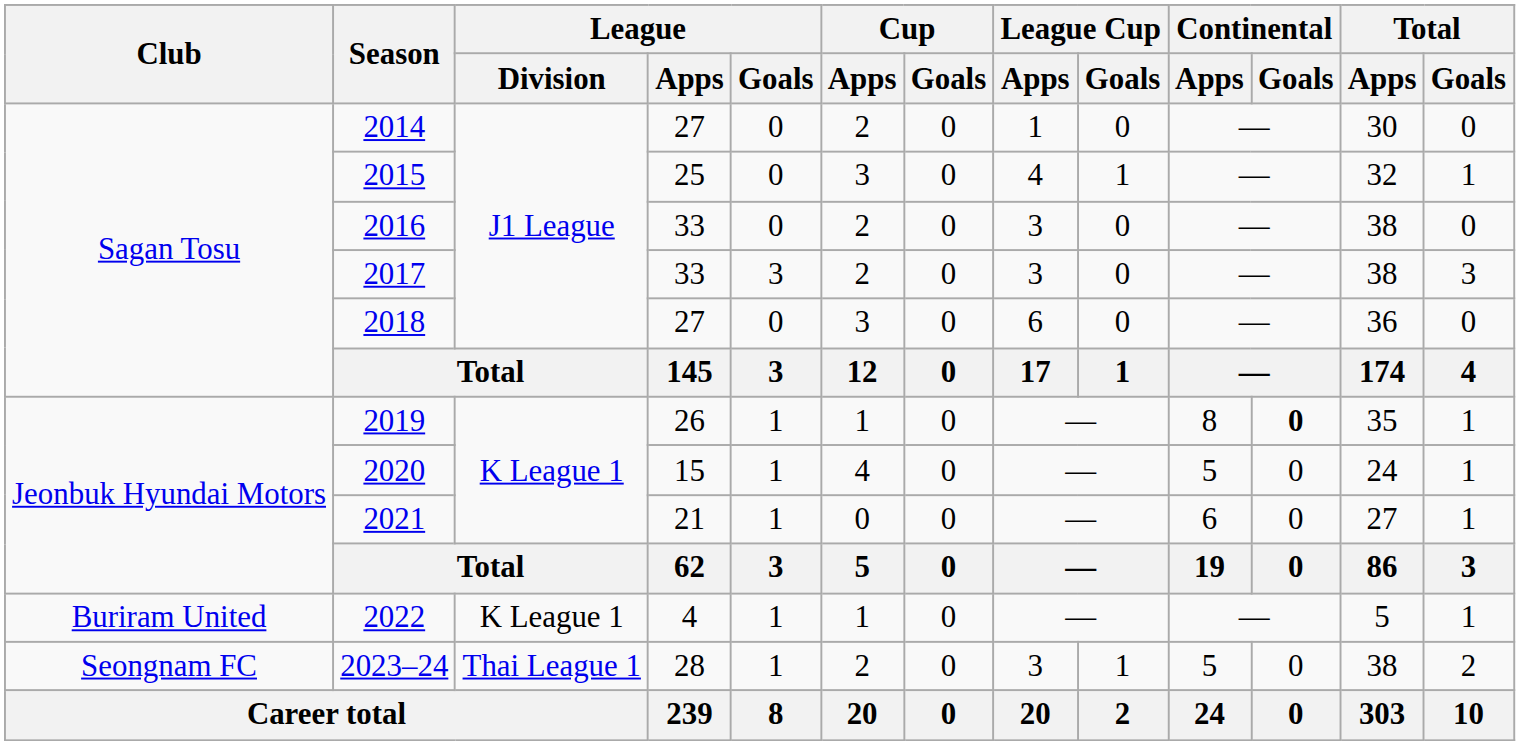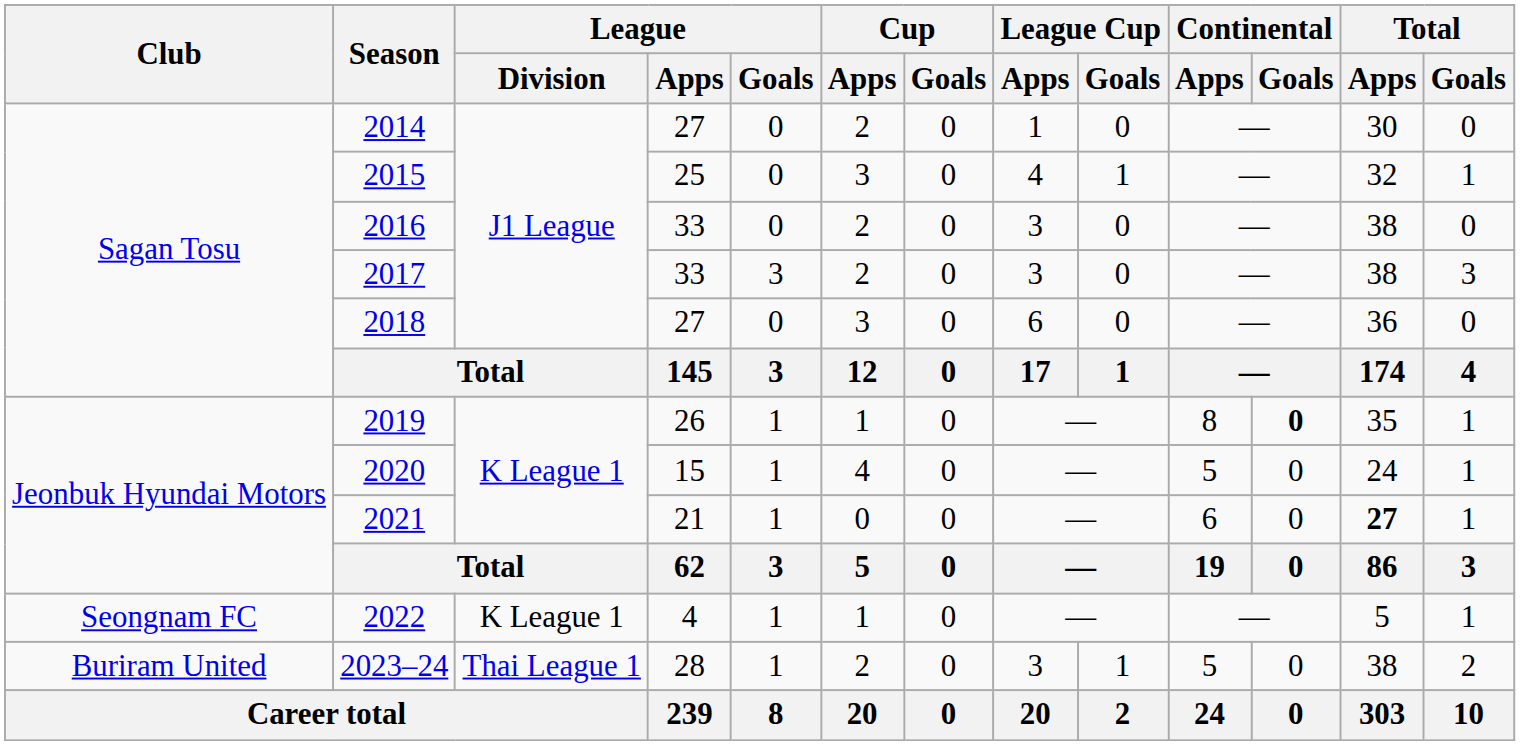2021 | Total / Apps: normal -> bold
2022 | Club: Buriram United -> Seongnam FC
2023–24 | Club: Seongnam FC -> Buriram United
